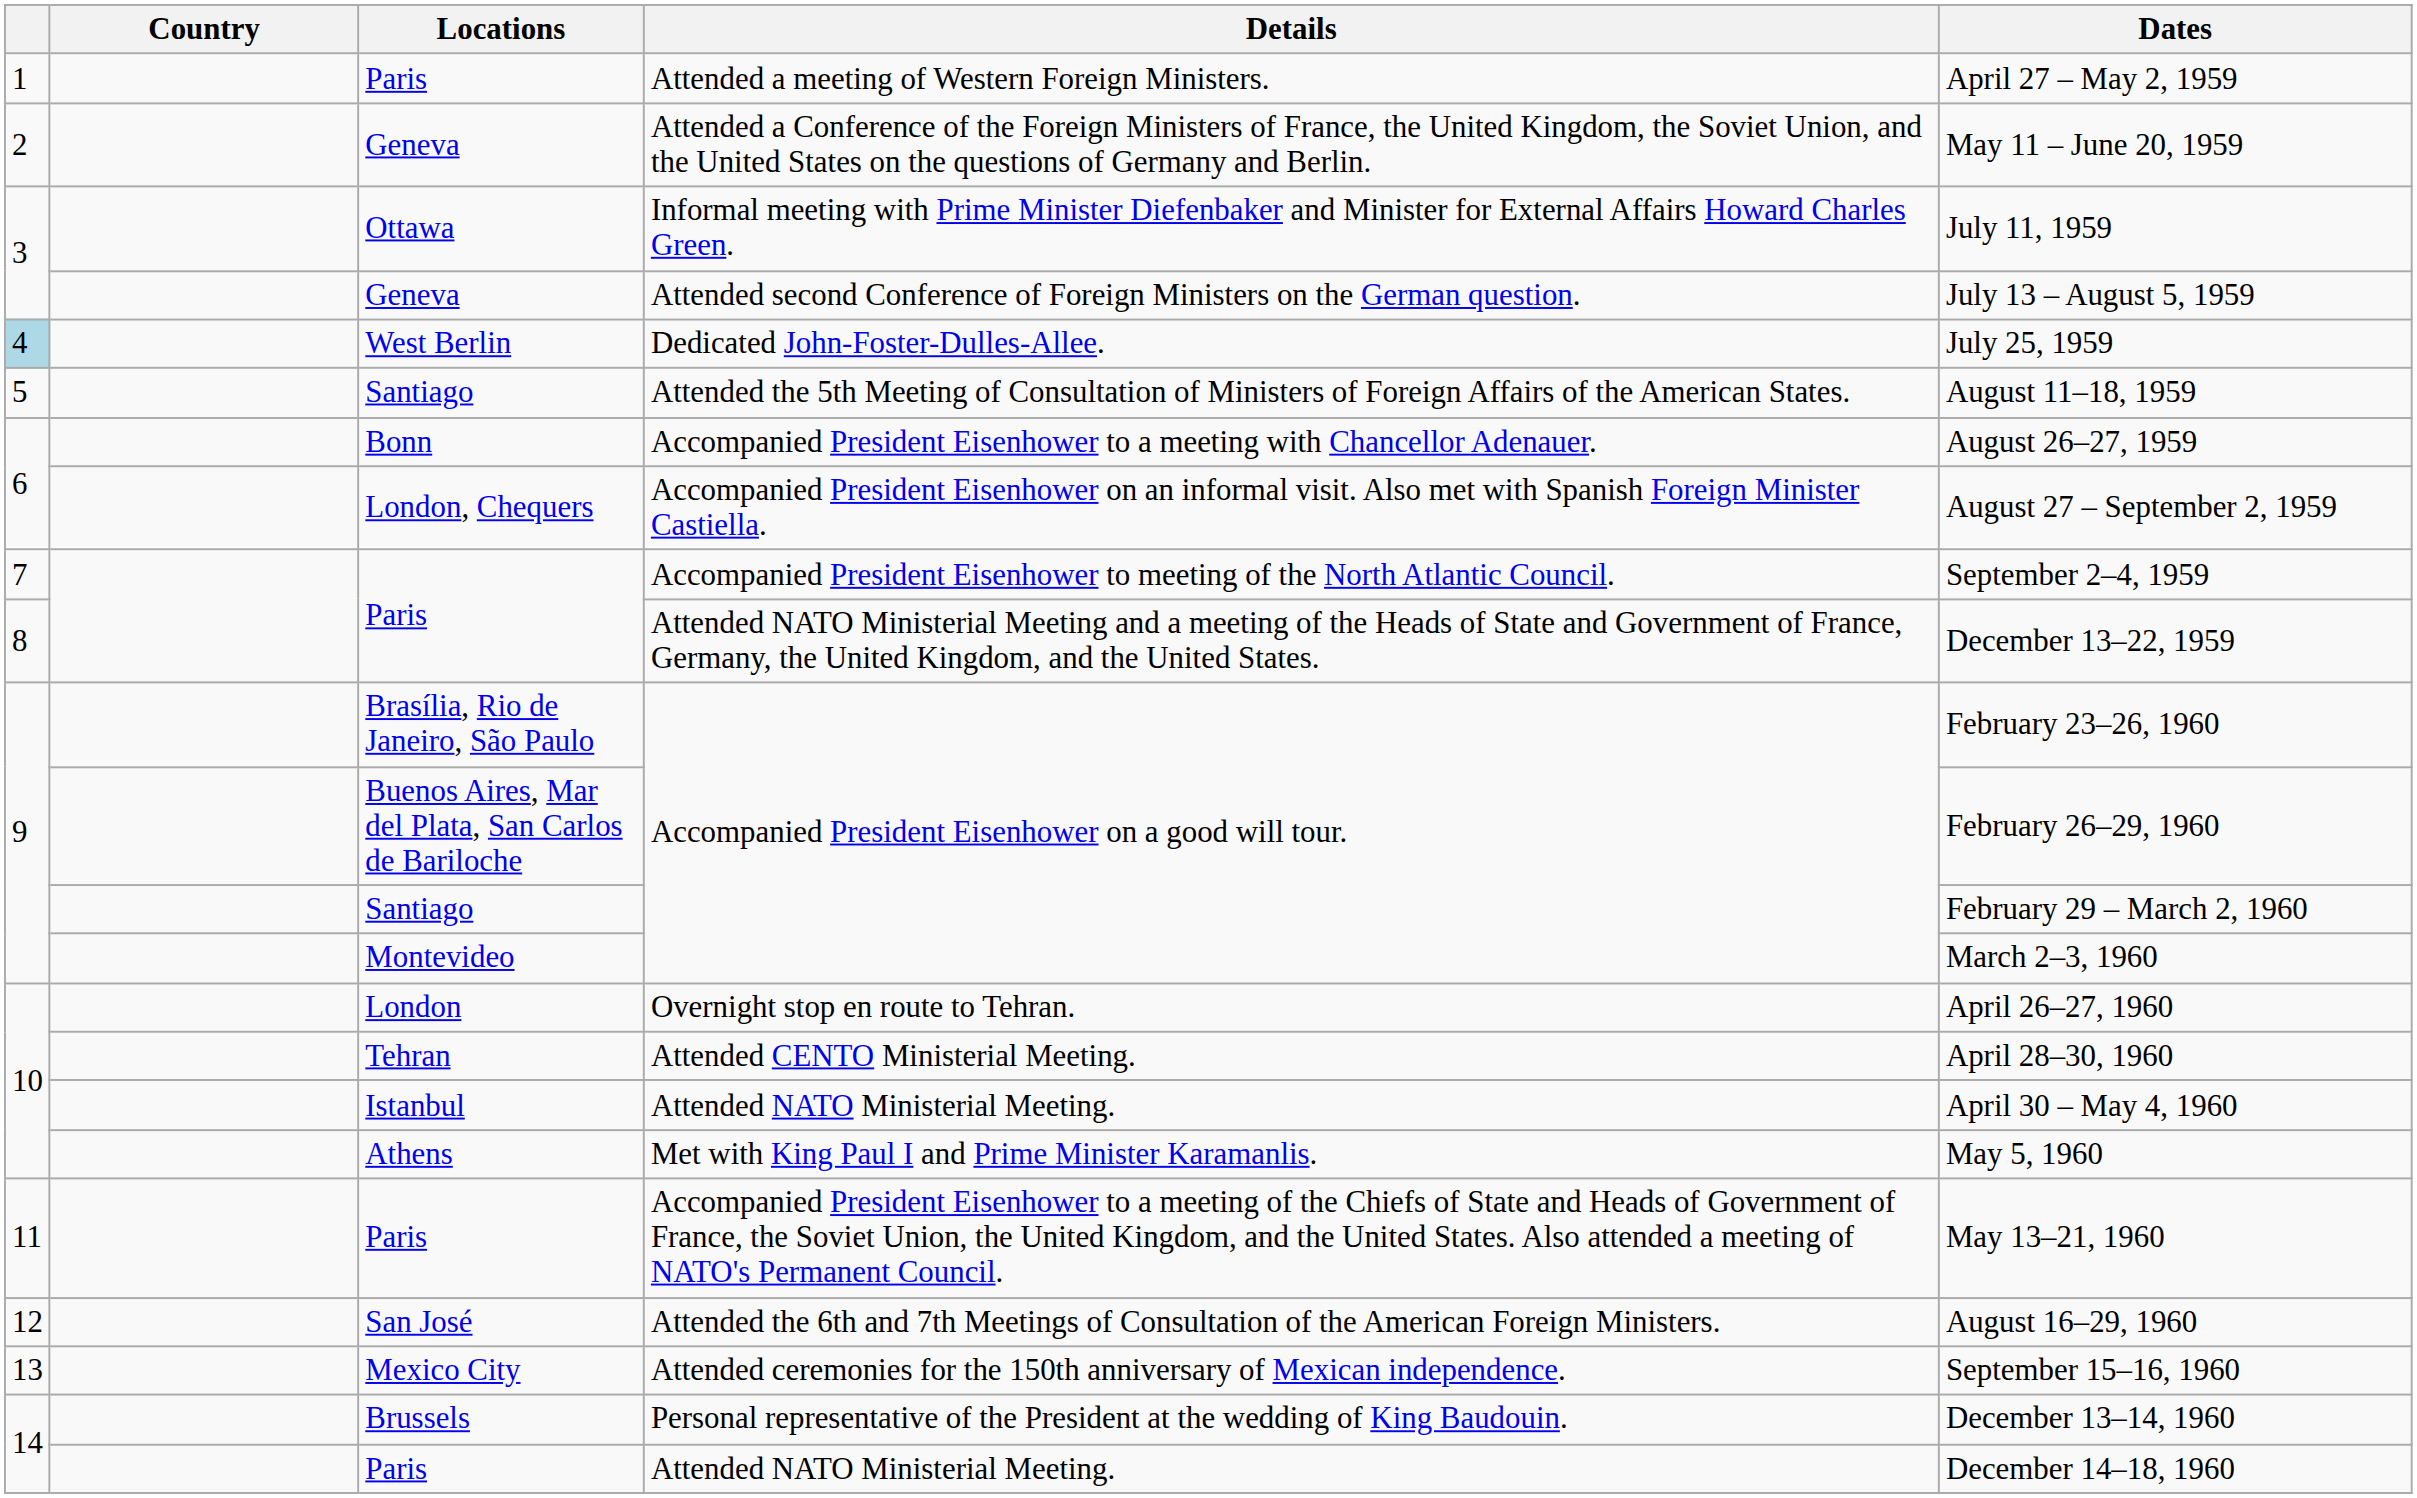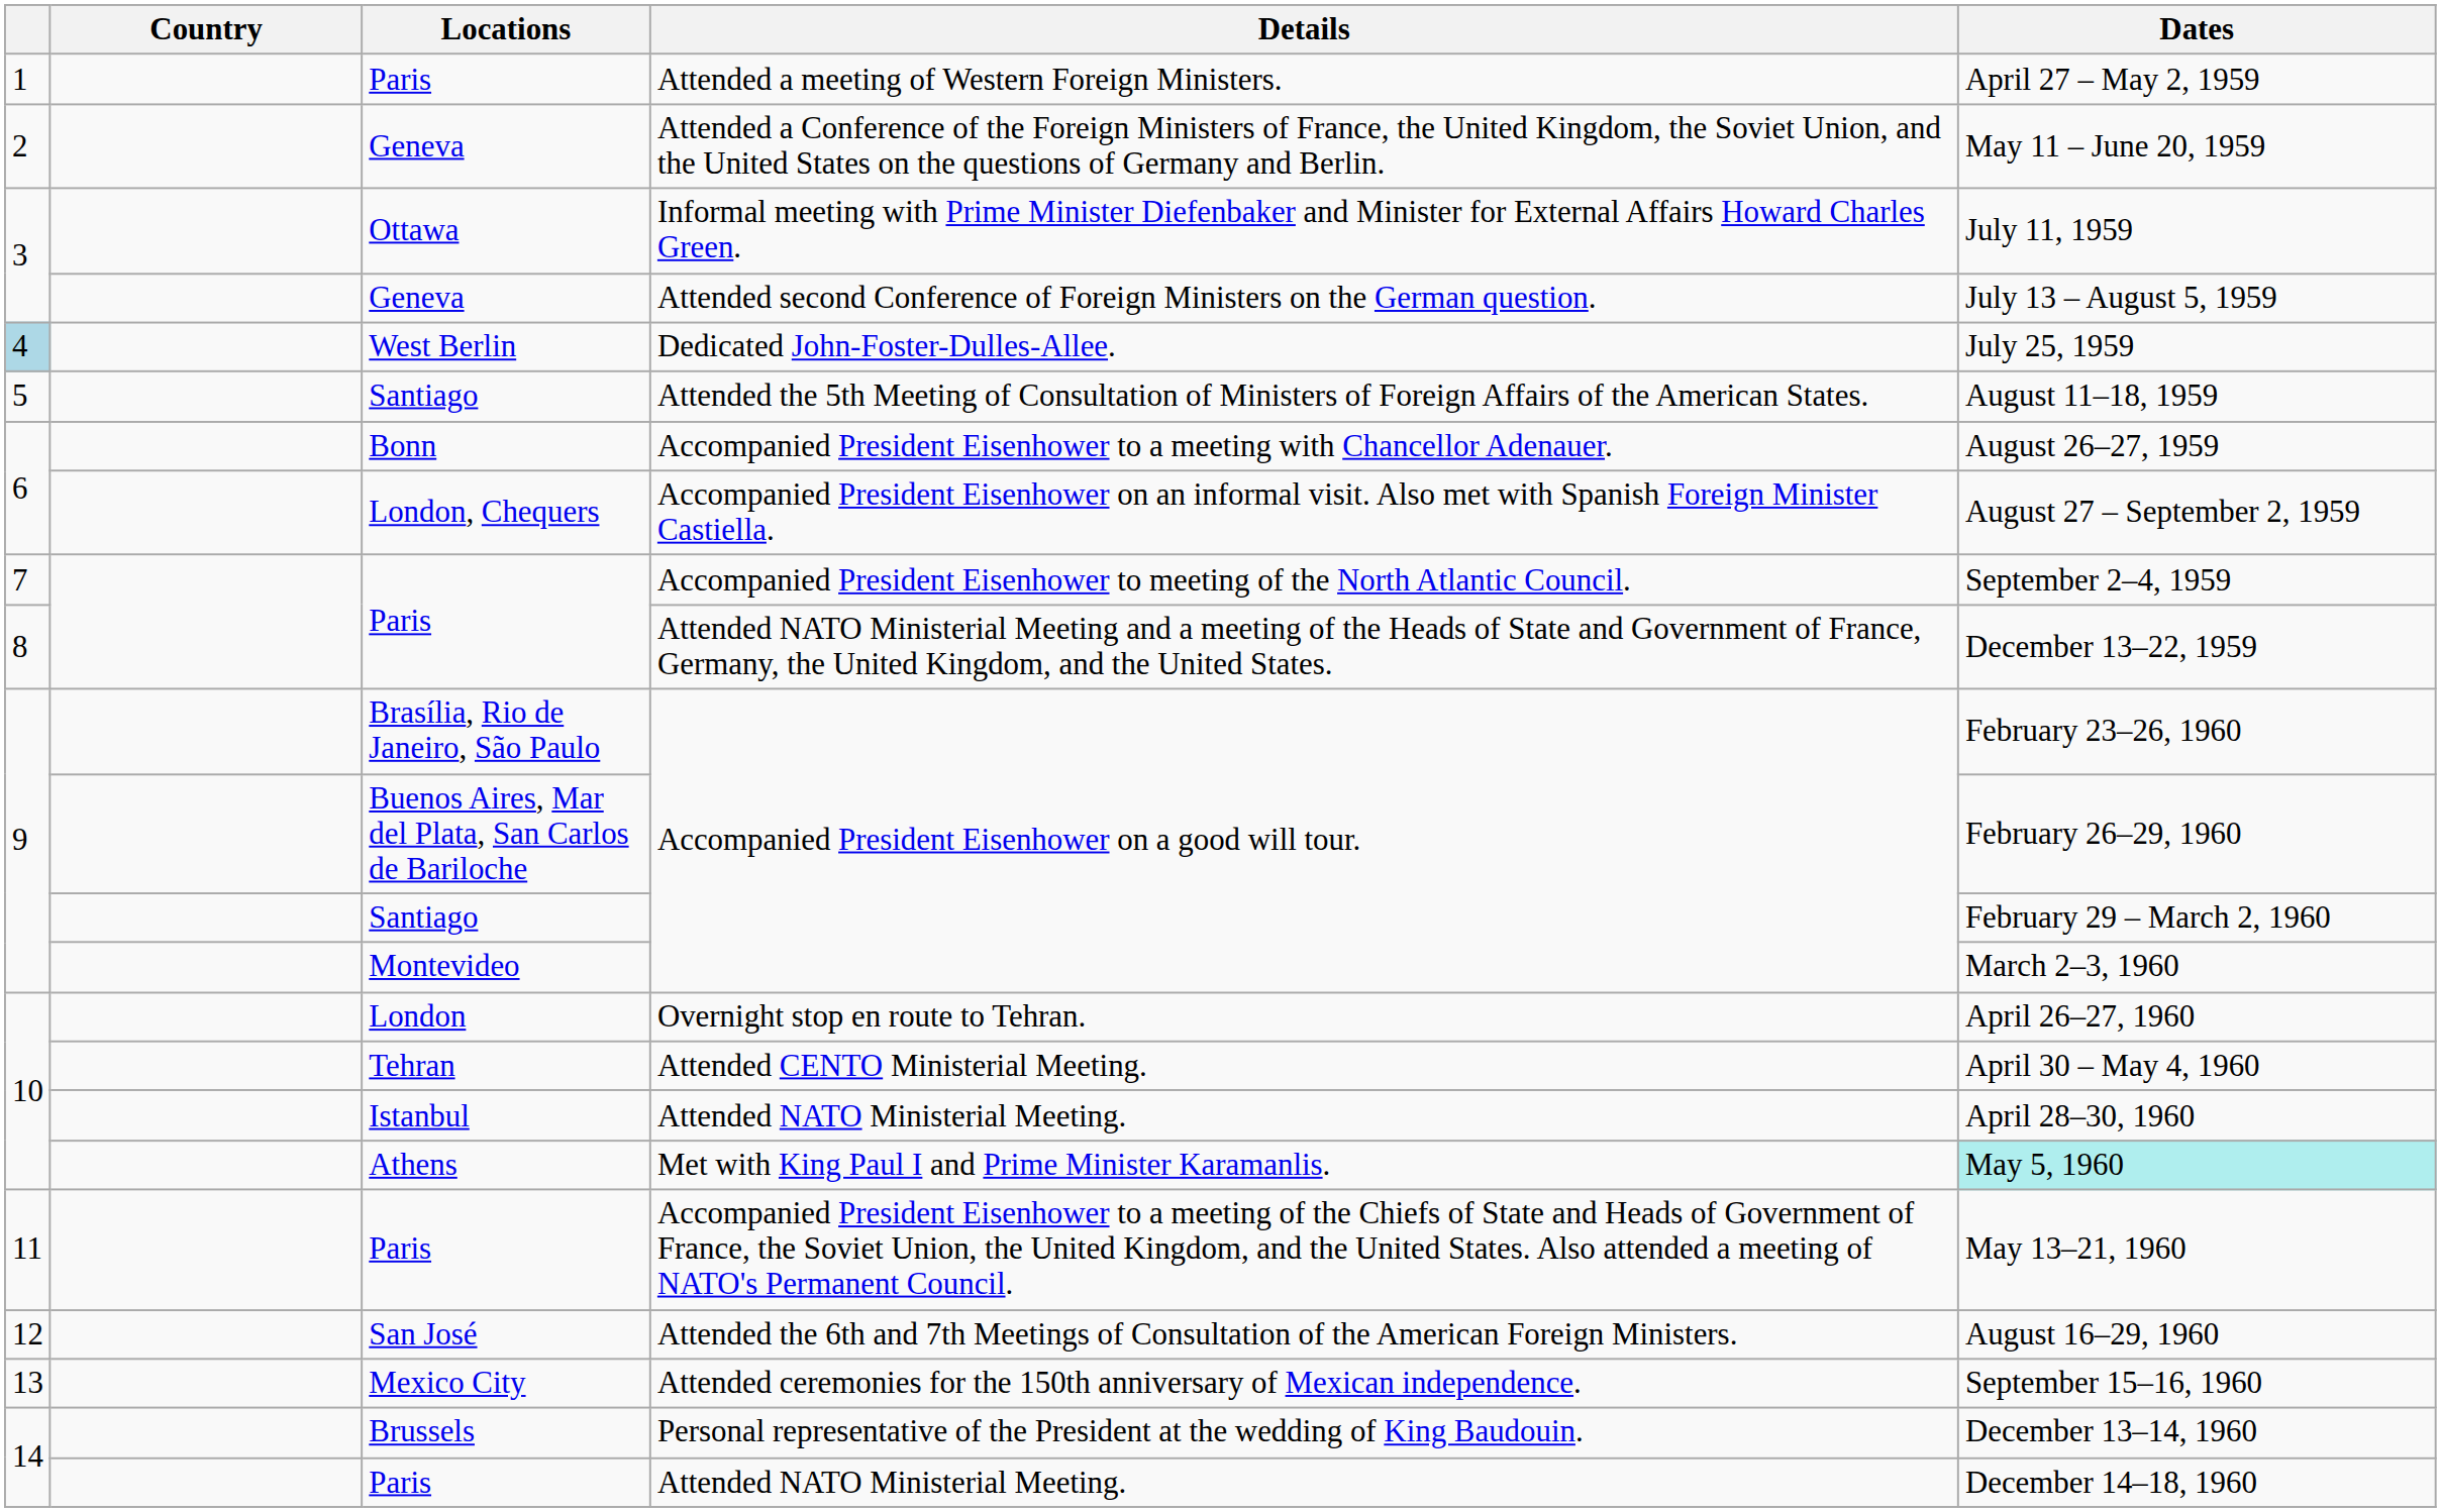Attended CENTO Ministerial Meeting. | Dates: April 28–30, 1960 -> April 30 – May 4, 1960
Istanbul / Attended NATO Ministerial Meeting. | Dates: April 30 – May 4, 1960 -> April 28–30, 1960
Met with King Paul I and Prime Minister Karamanlis. | Dates: no background -> paleturquoise background
